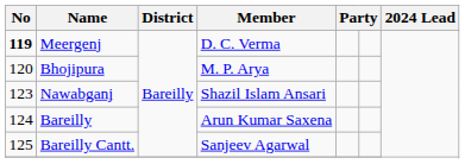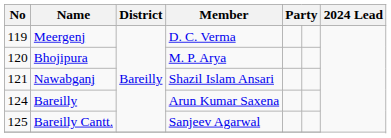Meergenj | No: bold -> normal
Nawabganj | No: 123 -> 121
